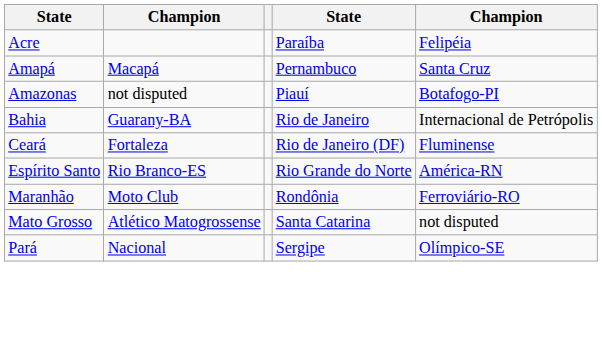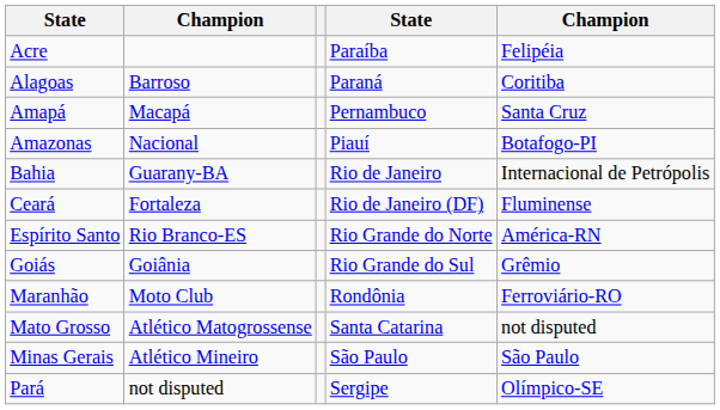+ row: Alagoas | Barroso | Paraná | Coritiba
Amazonas | column 2: not disputed -> Nacional
+ row: Goiás | Goiânia | Rio Grande do Sul | Grêmio
+ row: Minas Gerais | Atlético Mineiro | São Paulo | São Paulo
Pará | column 2: Nacional -> not disputed
